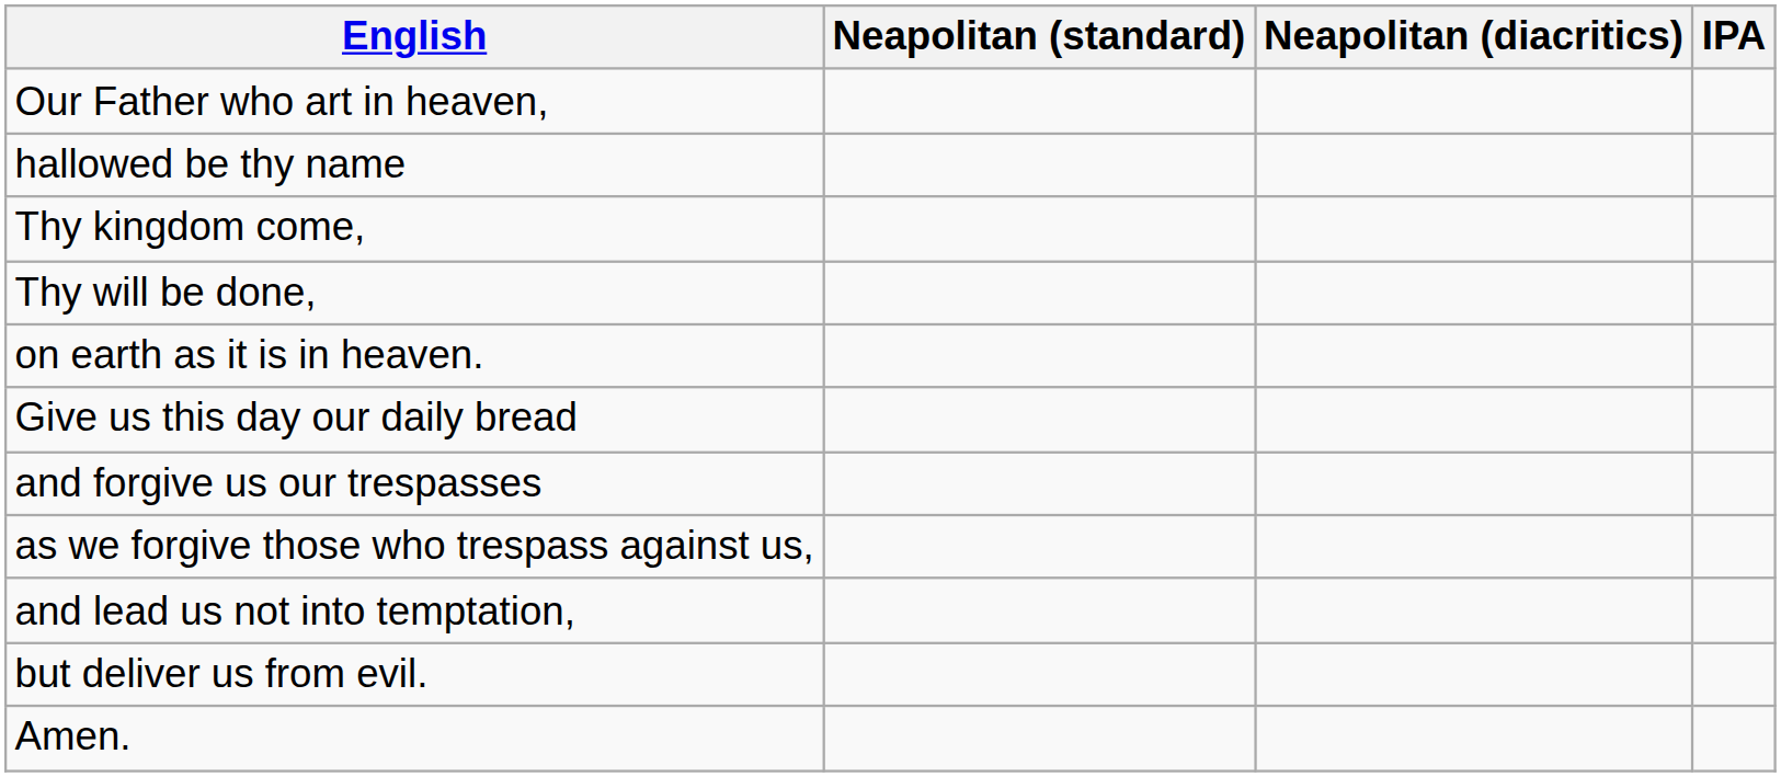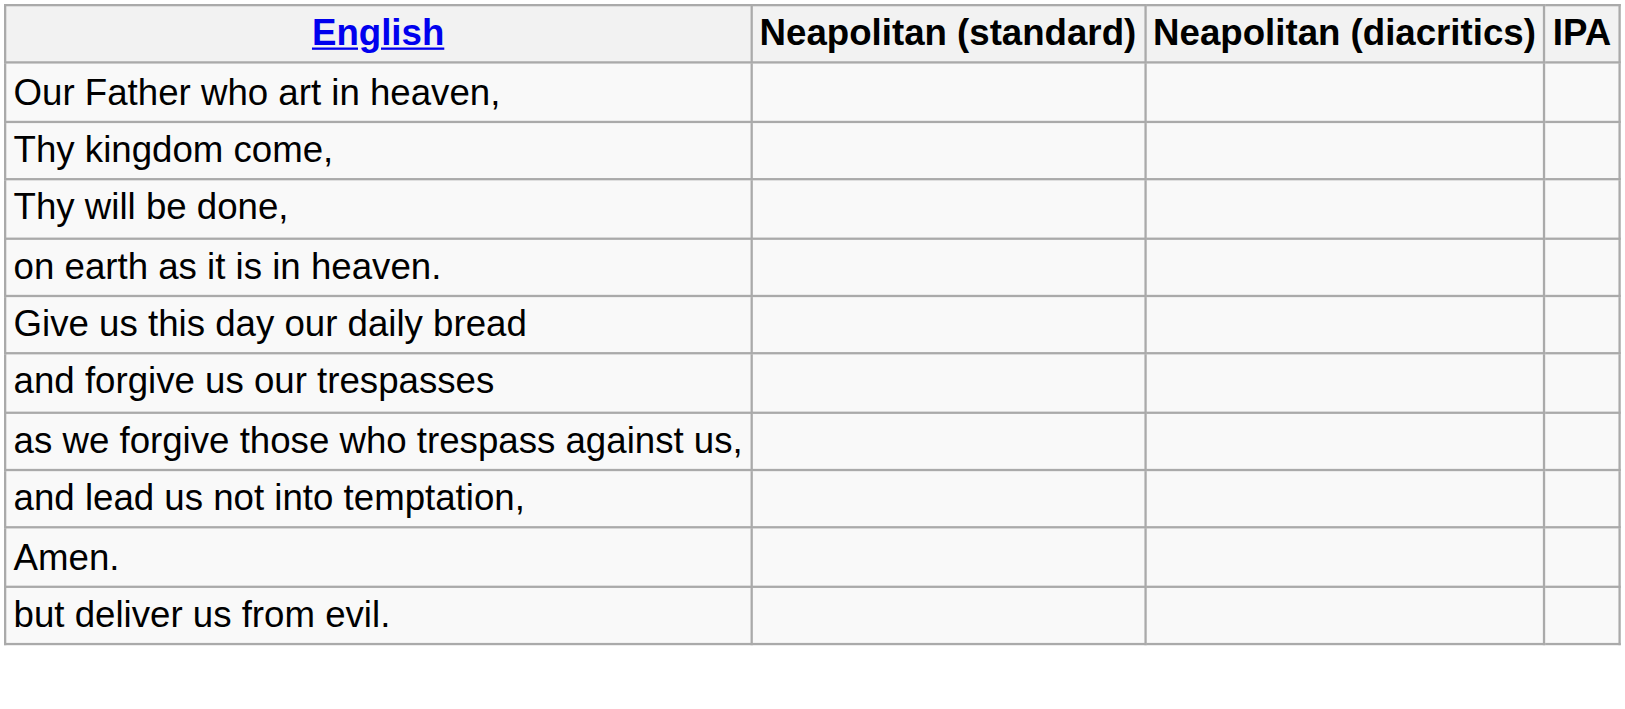- row: hallowed be thy name
rows swapped: but deliver us from evil. <-> Amen.
